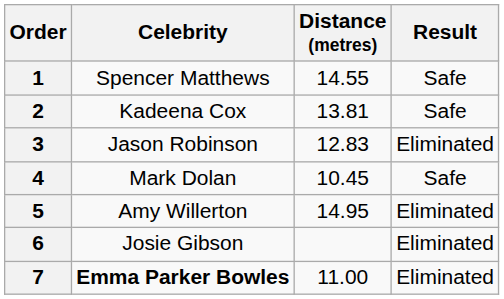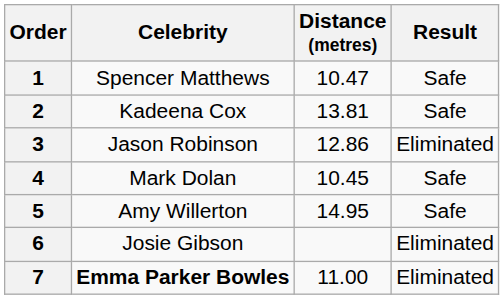1 | Distance (metres): 14.55 -> 10.47
3 | Distance (metres): 12.83 -> 12.86
5 | Result: Eliminated -> Safe
